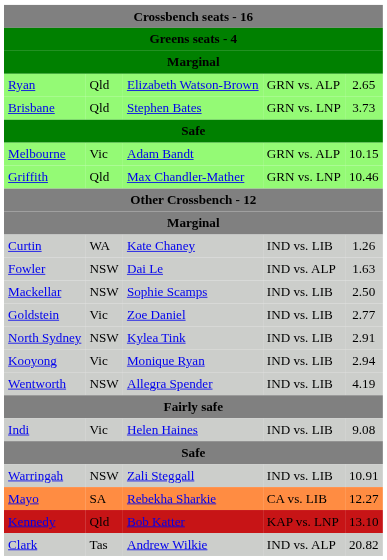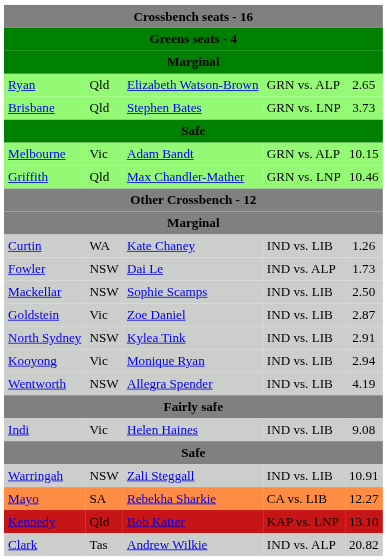Fowler | column 5: 1.63 -> 1.73
Goldstein | column 5: 2.77 -> 2.87
